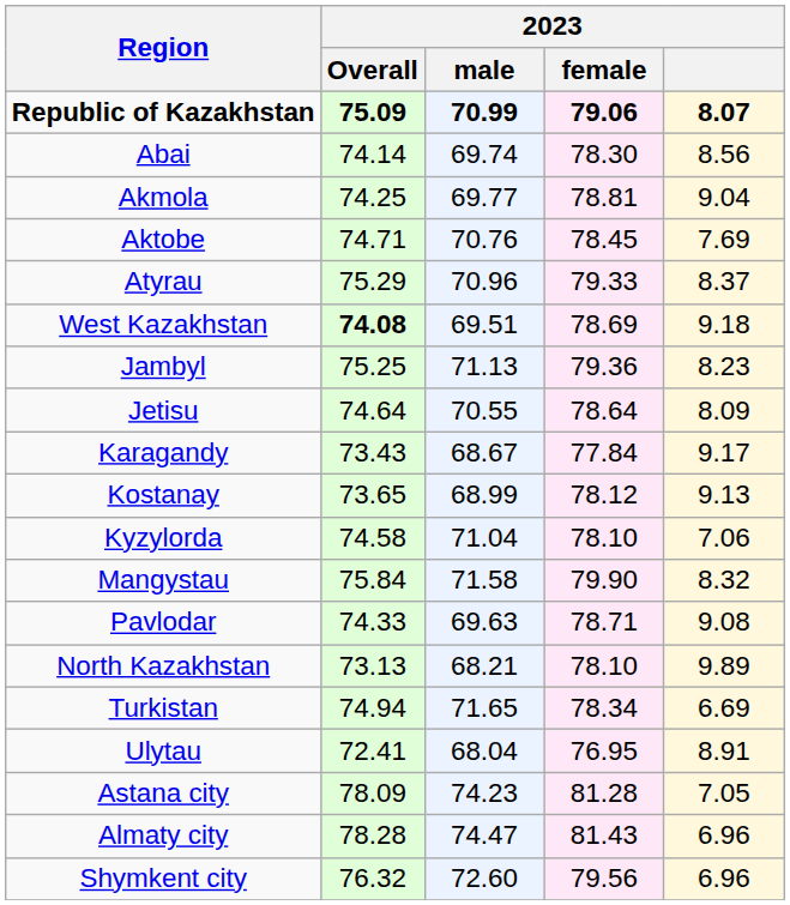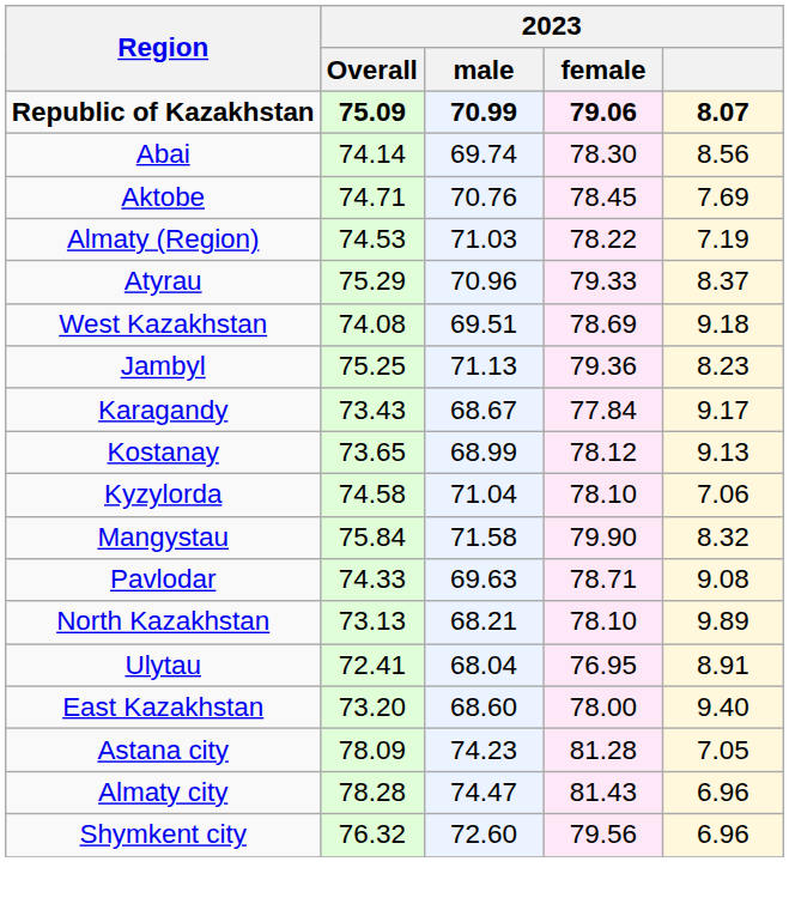- row: Akmola | 74.25 | 69.77 | 78.81 | 9.04
+ row: Almaty (Region) | 74.53 | 71.03 | 78.22 | 7.19
West Kazakhstan | 2023 / Overall: bold -> normal
- row: Jetisu | 74.64 | 70.55 | 78.64 | 8.09
- row: Turkistan | 74.94 | 71.65 | 78.34 | 6.69
+ row: East Kazakhstan | 73.20 | 68.60 | 78.00 | 9.40
